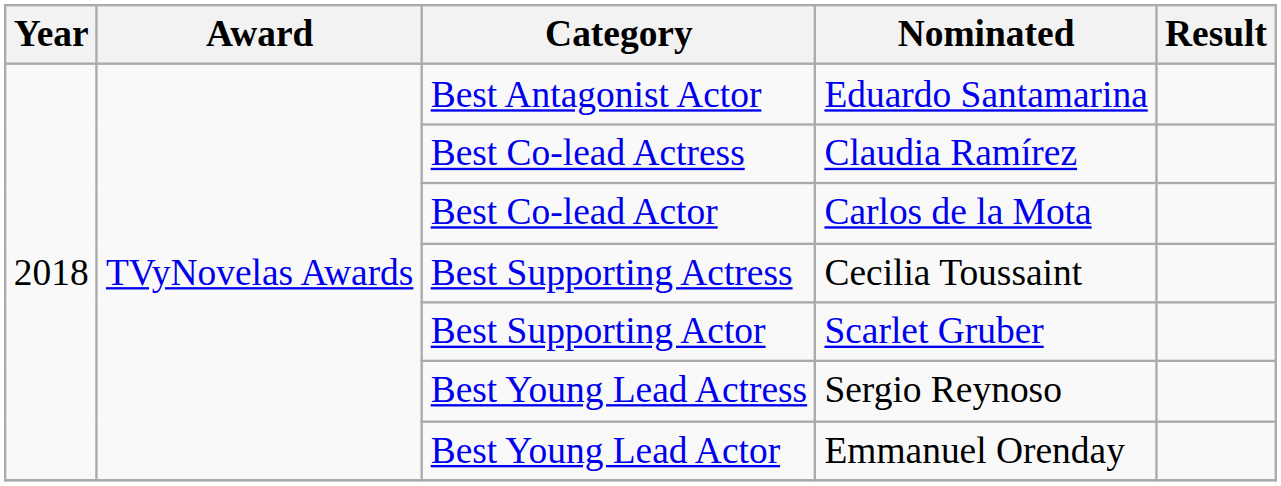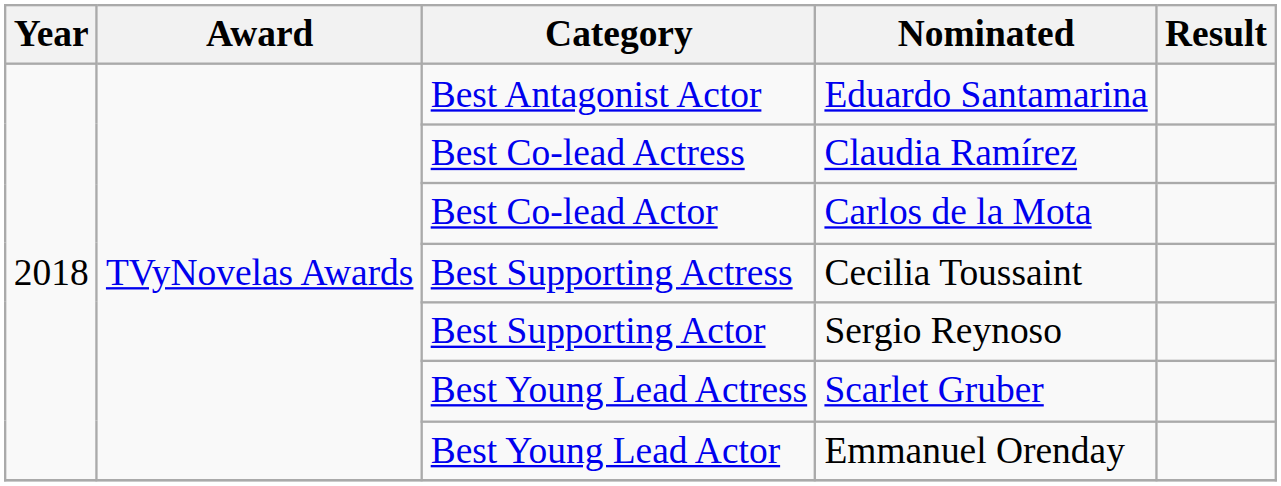Best Supporting Actor | Nominated: Scarlet Gruber -> Sergio Reynoso
Best Young Lead Actress | Nominated: Sergio Reynoso -> Scarlet Gruber
